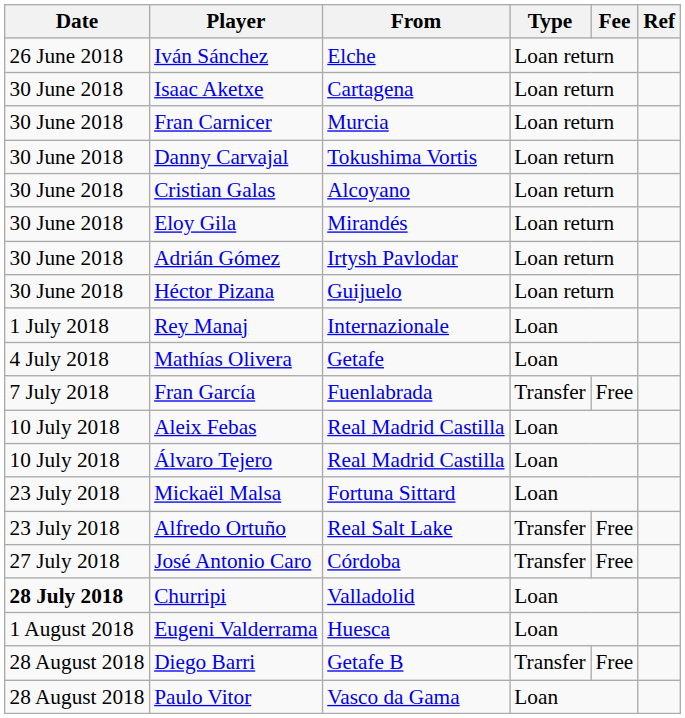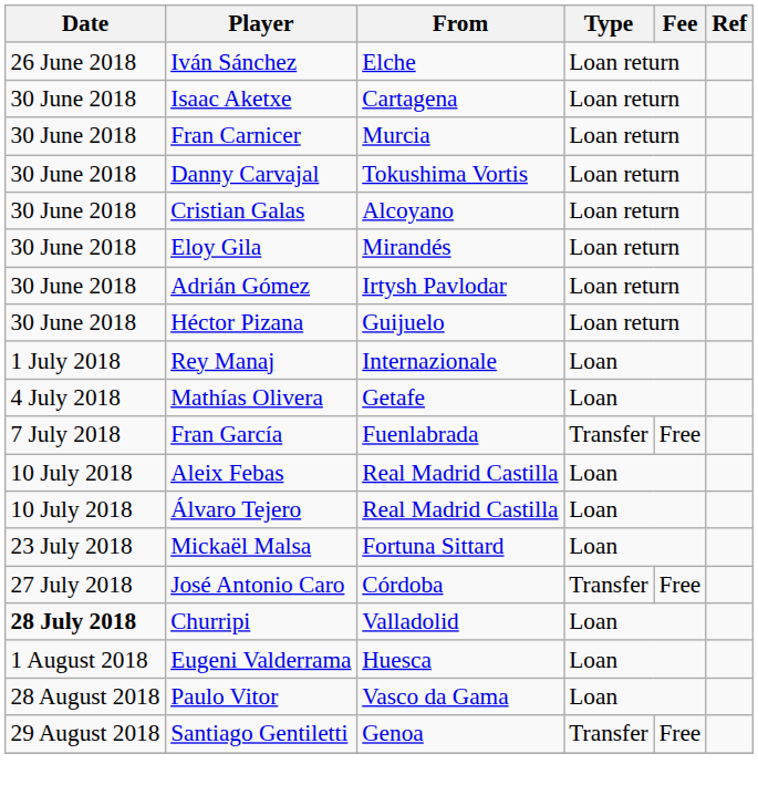- row: 23 July 2018 | Alfredo Ortuño | Real Salt Lake | Transfer | Free
- row: 28 August 2018 | Diego Barri | Getafe B | Transfer | Free
+ row: 29 August 2018 | Santiago Gentiletti | Genoa | Transfer | Free
